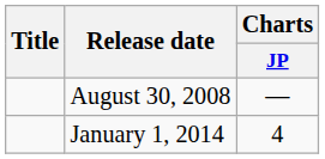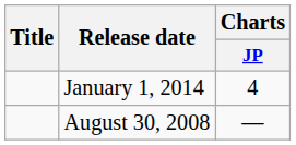rows swapped: August 30, 2008 <-> January 1, 2014
